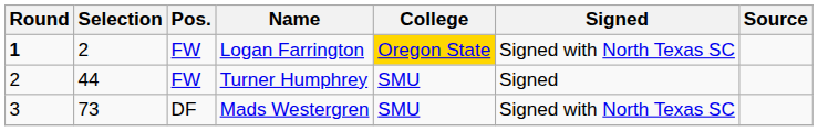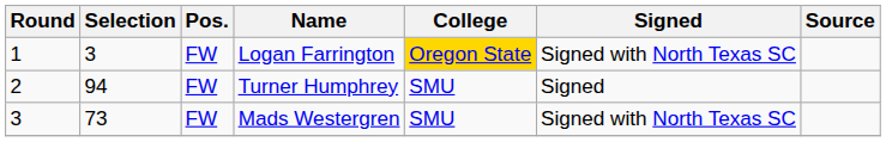Logan Farrington | Round: bold -> normal
Logan Farrington | Selection: 2 -> 3
Turner Humphrey | Selection: 44 -> 94
Mads Westergren | Pos.: DF -> FW
